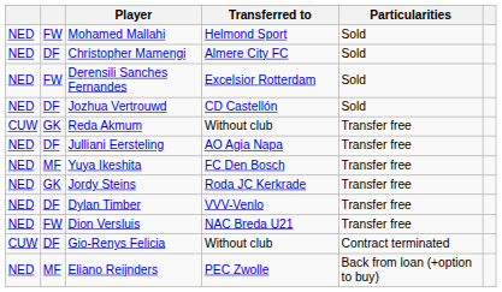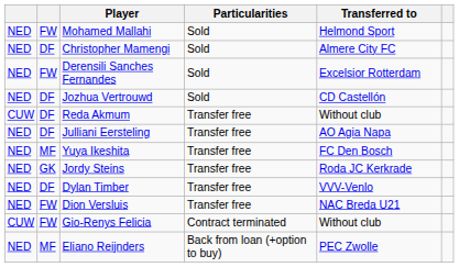columns swapped: Transferred to <-> Particularities
Reda Akmum | column 2: GK -> DF
Gio-Renys Felicia | column 2: DF -> FW
